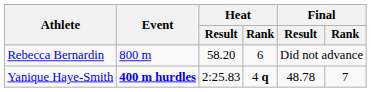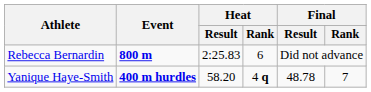Rebecca Bernardin | Event: normal -> bold
Rebecca Bernardin | Heat / Result: 58.20 -> 2:25.83
Yanique Haye-Smith | Heat / Result: 2:25.83 -> 58.20
